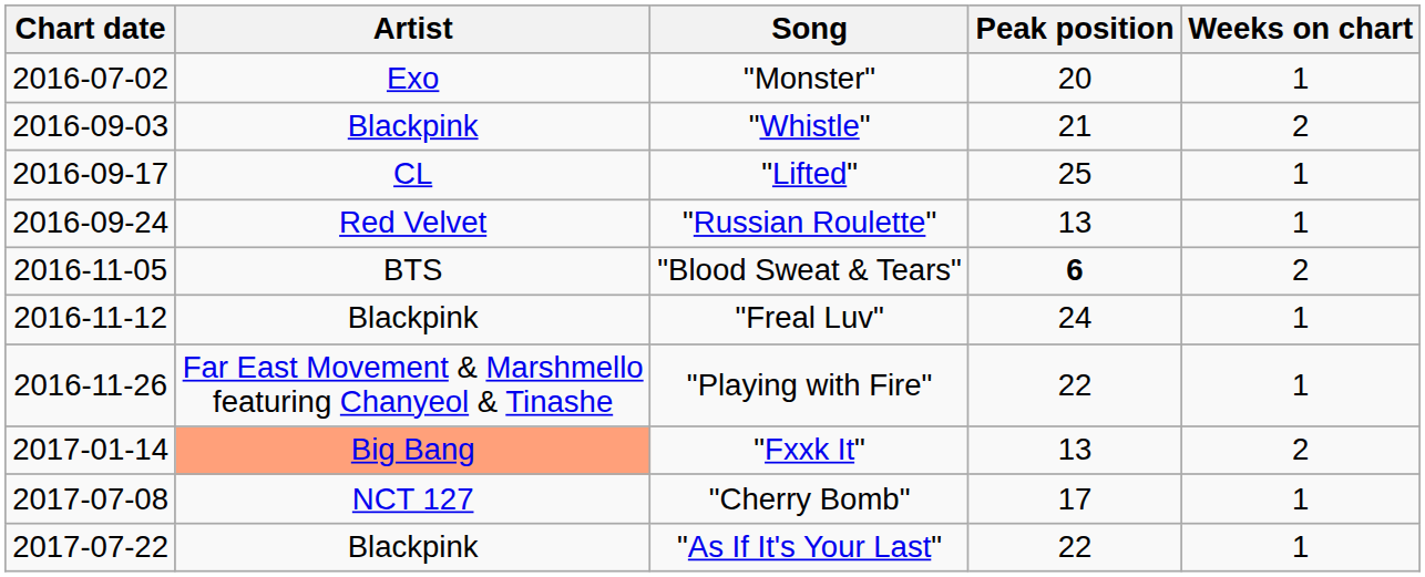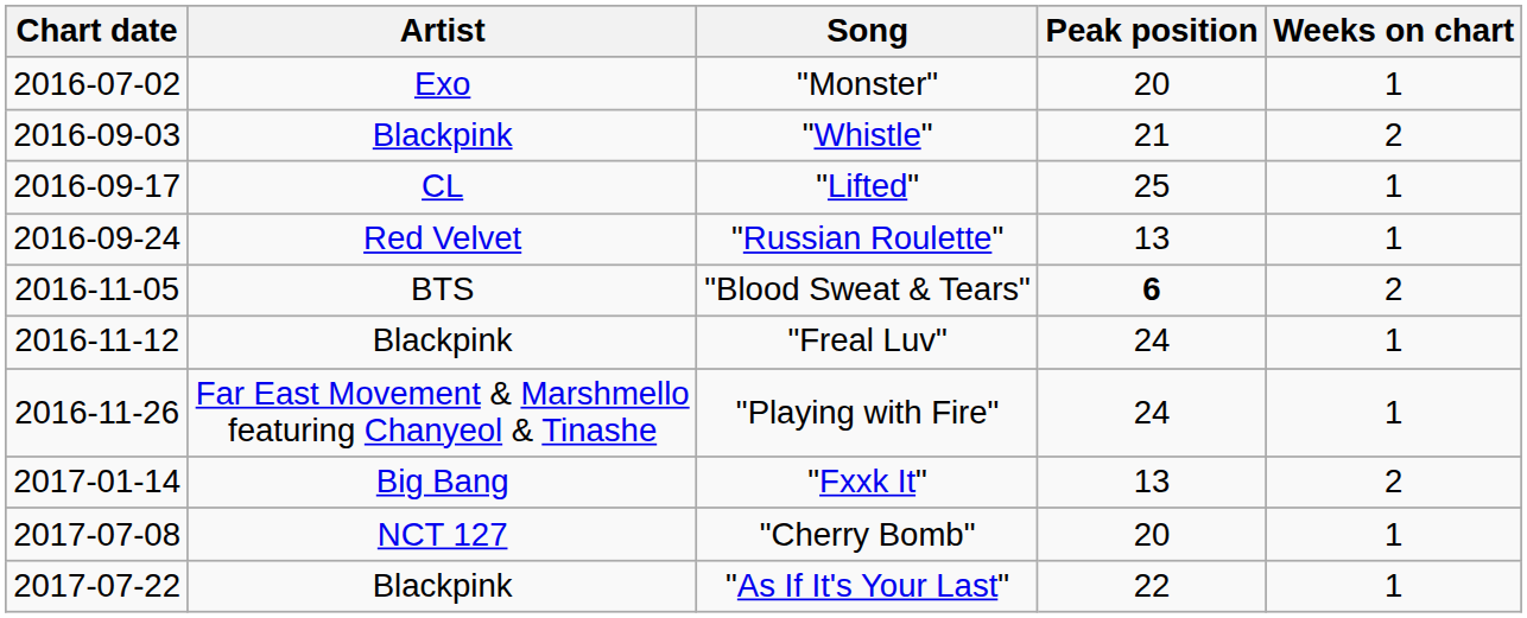"Playing with Fire" | Peak position: 22 -> 24
"Fxxk It" | Artist: lightsalmon background -> no background
"Cherry Bomb" | Peak position: 17 -> 20
